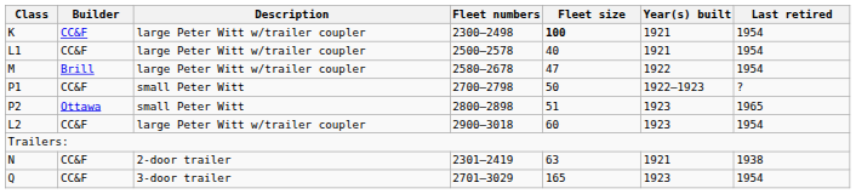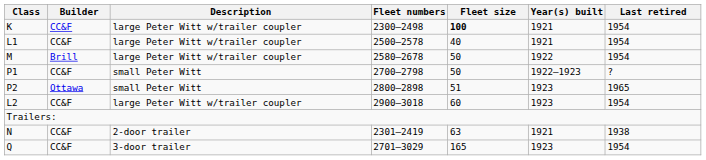M | Fleet size: 47 -> 50
